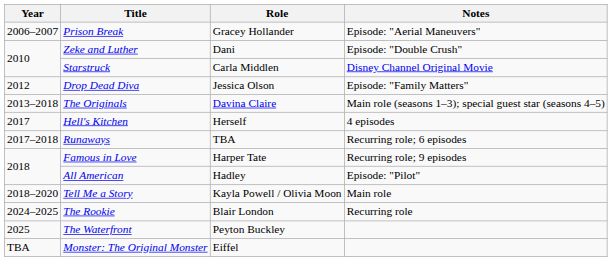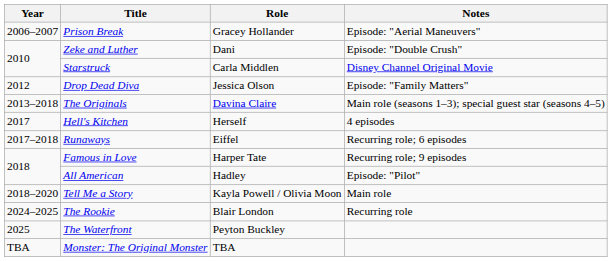Runaways | Role: TBA -> Eiffel
Monster: The Original Monster | Role: Eiffel -> TBA
